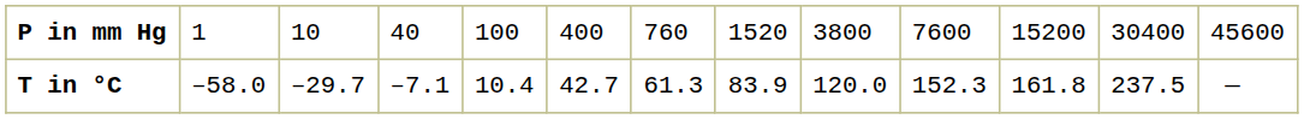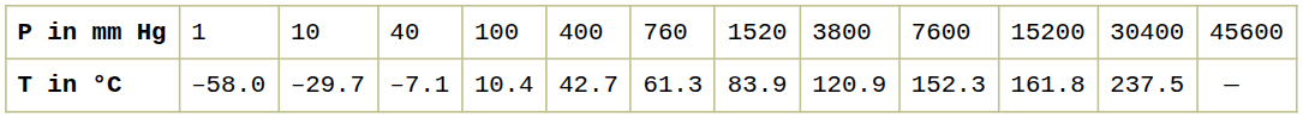T in °C | column 9: 120.0 -> 120.9
